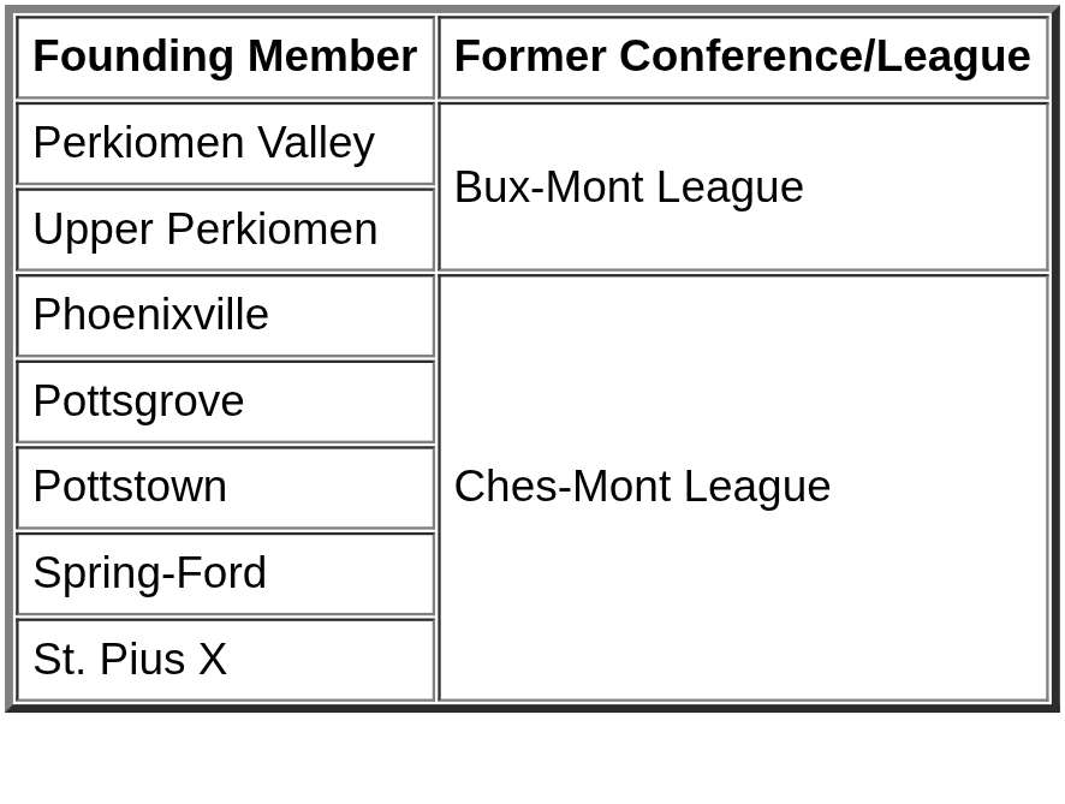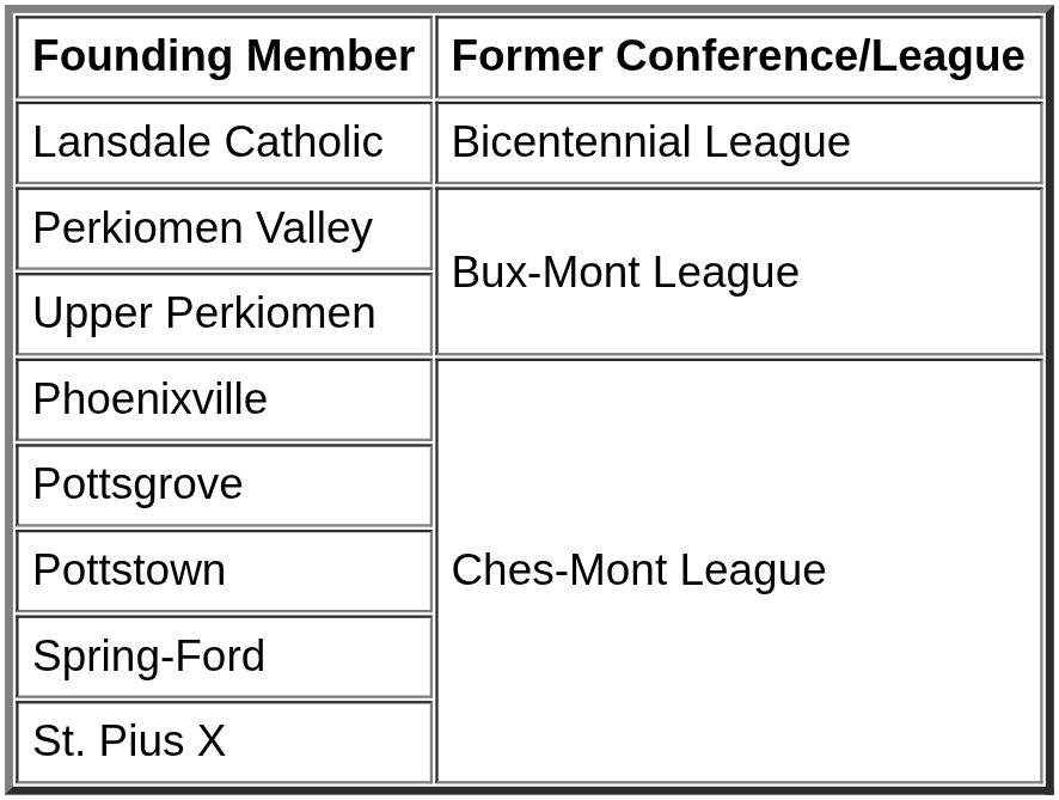+ row: Lansdale Catholic | Bicentennial League
